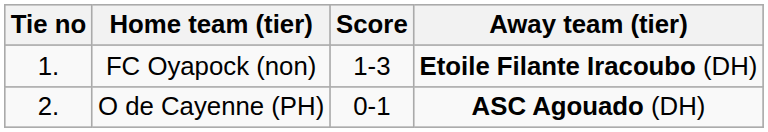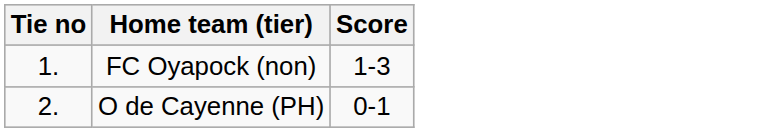- column: Away team (tier) | Etoile Filante Iracoubo (DH) | ASC Agouado (DH)
